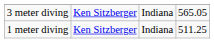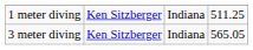rows swapped: 1 meter diving <-> 3 meter diving
